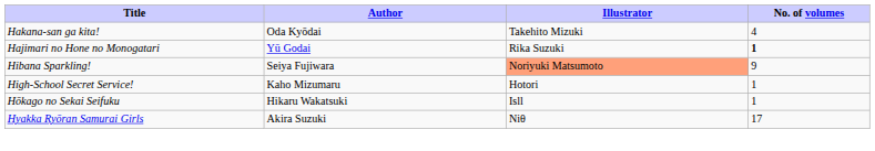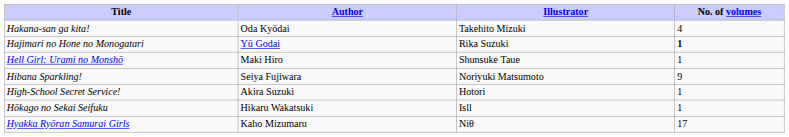+ row: Hell Girl: Urami no Monshō | Maki Hiro | Shunsuke Taue | 1
Hibana Sparkling! | Illustrator: lightsalmon background -> no background
High-School Secret Service! | Author: Kaho Mizumaru -> Akira Suzuki
Hyakka Ryōran Samurai Girls | Author: Akira Suzuki -> Kaho Mizumaru
